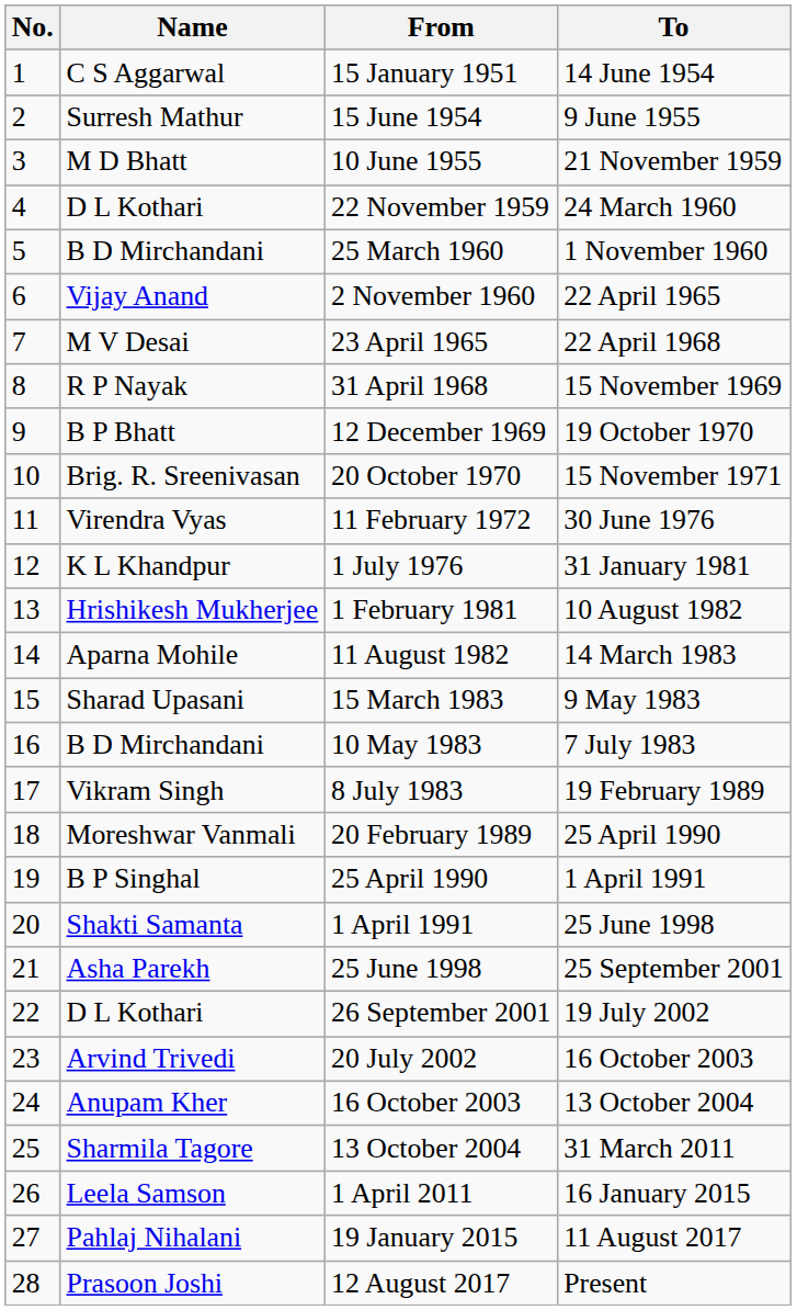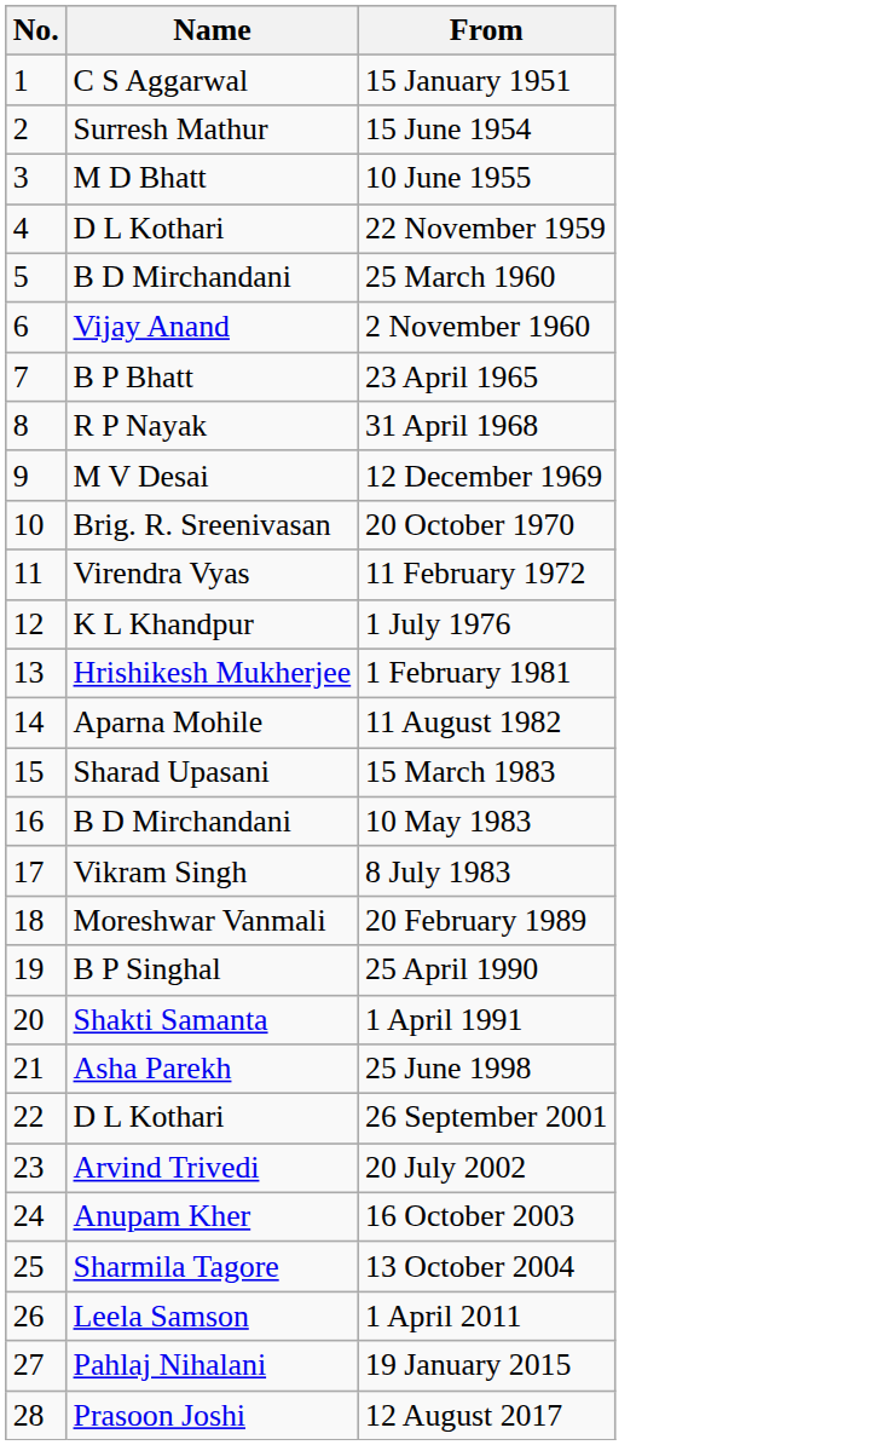- column: To | 14 June 1954 | 9 June 1955 | 21 November 1959 | 24 March 1960 | 1 November 1960 | 22 April 1965 | 22 April 1968 | 15 November 1969 | 19 October 1970 | 15 November 1971 | 30 June 1976 | 31 January 1981 | 10 August 1982 | 14 March 1983 | 9 May 1983 | 7 July 1983 | 19 February 1989 | 25 April 1990 | 1 April 1991 | 25 June 1998 | 25 September 2001 | 19 July 2002 | 16 October 2003 | 13 October 2004 | 31 March 2011 | 16 January 2015 | 11 August 2017 | Present
23 April 1965 | Name: M V Desai -> B P Bhatt
12 December 1969 | Name: B P Bhatt -> M V Desai
